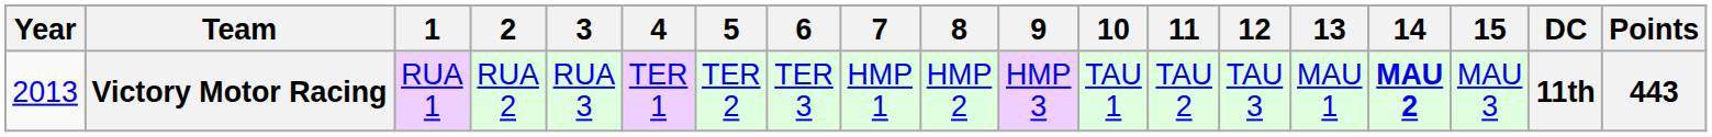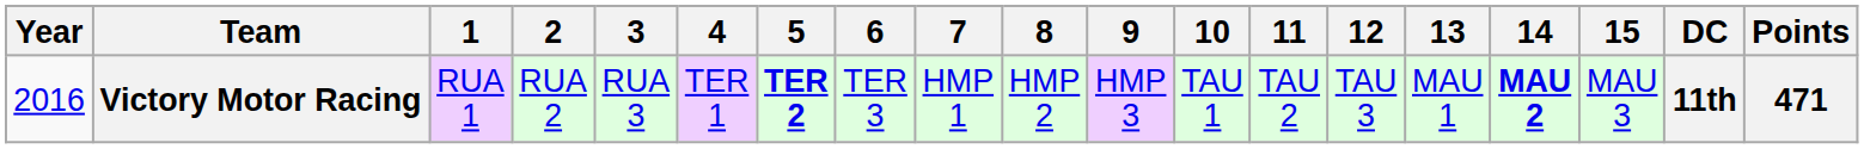Victory Motor Racing | Year: 2013 -> 2016
Victory Motor Racing | 5: normal -> bold
Victory Motor Racing | Points: 443 -> 471
